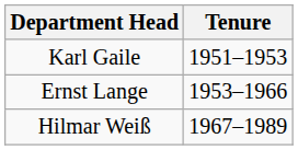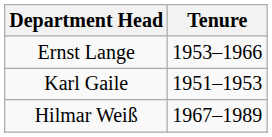rows swapped: Karl Gaile <-> Ernst Lange
